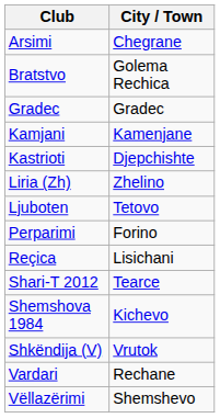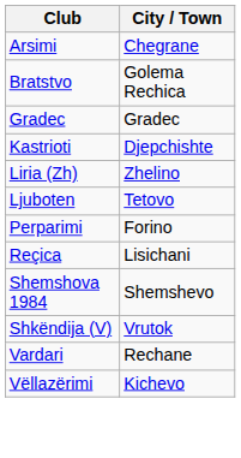- row: Kamjani | Kamenjane
- row: Shari-T 2012 | Tearce
Shemshova 1984 | City / Town: Kichevo -> Shemshevo
Vëllazërimi | City / Town: Shemshevo -> Kichevo
